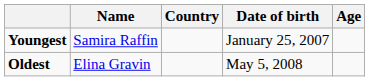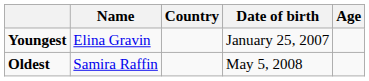Youngest | Name: Samira Raffin -> Elina Gravin
Oldest | Name: Elina Gravin -> Samira Raffin
